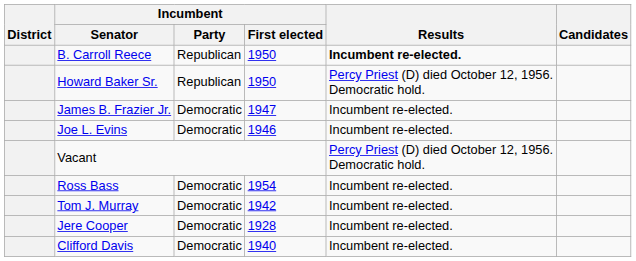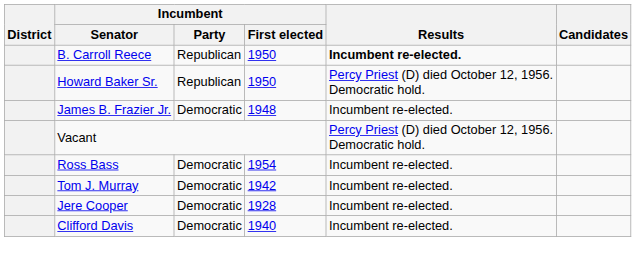James B. Frazier Jr. | Incumbent / First elected: 1947 -> 1948
- row: Joe L. Evins | Democratic | 1946 | Incumbent re-elected.
